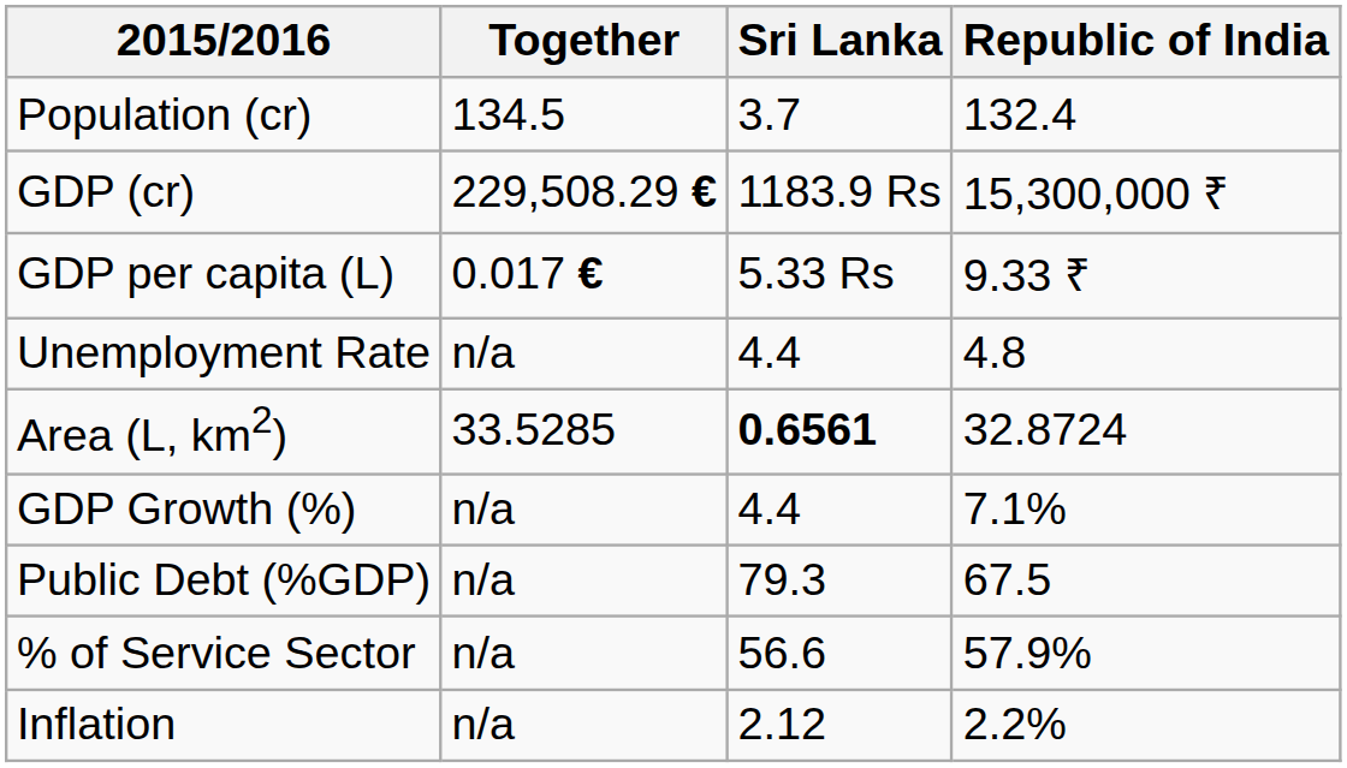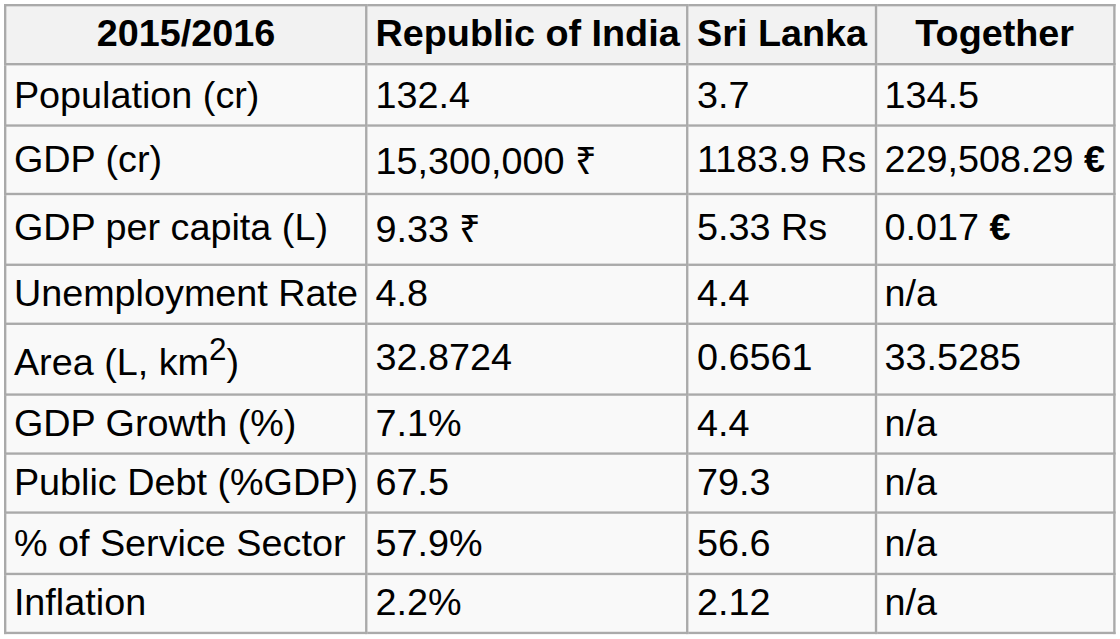columns swapped: Republic of India <-> Together
Area (L, km2) | Sri Lanka: bold -> normal
